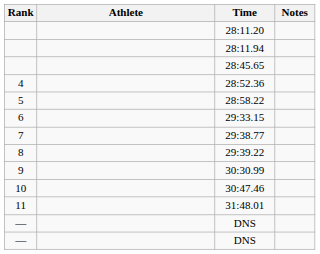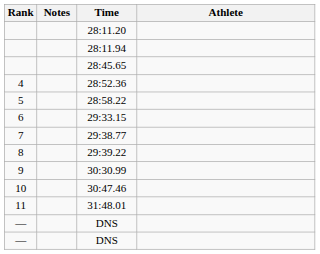columns swapped: Athlete <-> Notes
